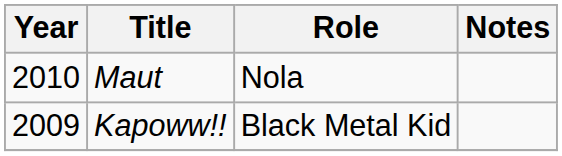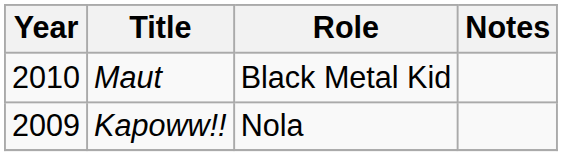Maut | Role: Nola -> Black Metal Kid
Kapoww!! | Role: Black Metal Kid -> Nola
